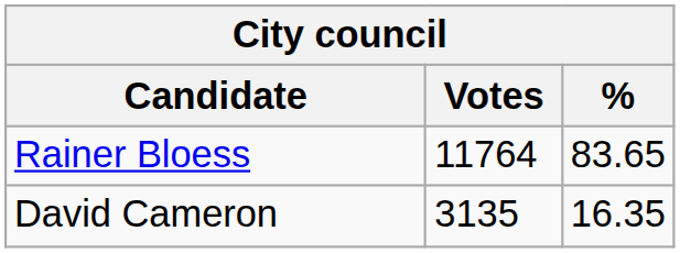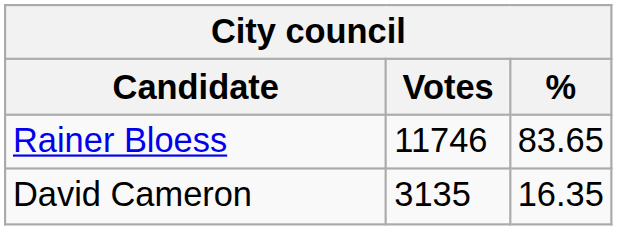Rainer Bloess | Votes: 11764 -> 11746
